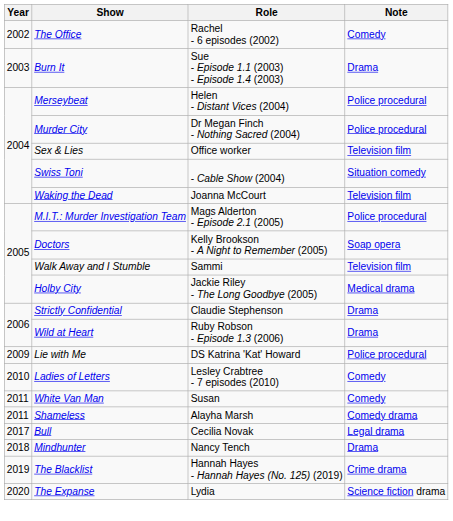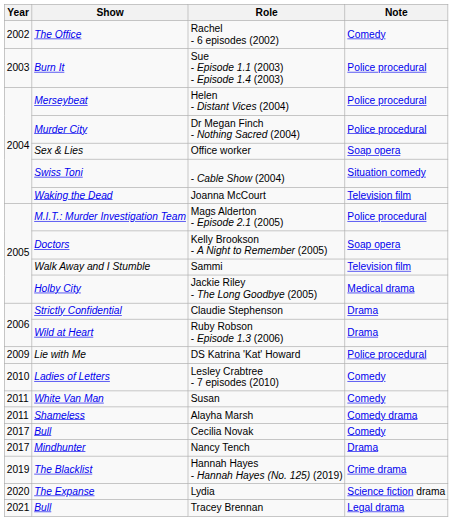Sue - Episode 1.1 (2003) - Episode 1.4 (2003) | Note: Drama -> Police procedural
Office worker | Note: Television film -> Soap opera
Cecilia Novak | Note: Legal drama -> Comedy
Nancy Tench | Year: 2018 -> 2017
+ row: 2021 | Bull | Tracey Brennan | Legal drama
